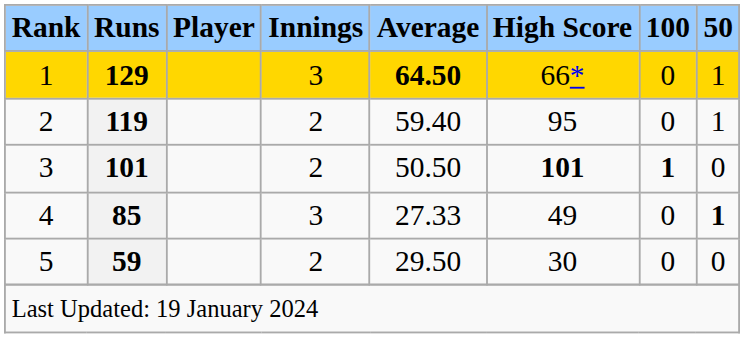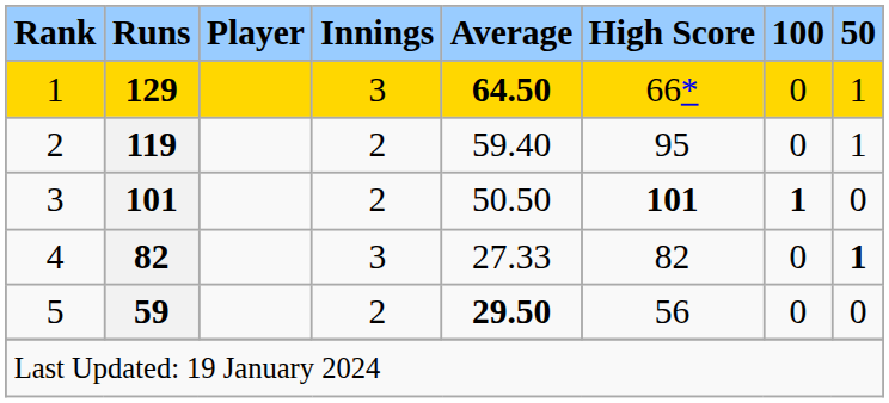4 | Runs: 85 -> 82
4 | High Score: 49 -> 82
5 | Average: normal -> bold
5 | High Score: 30 -> 56
